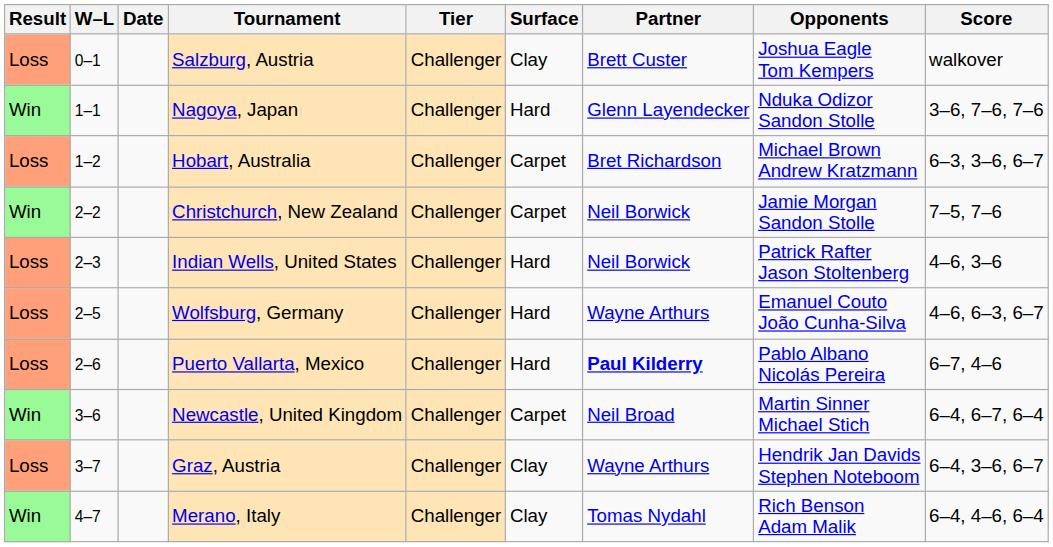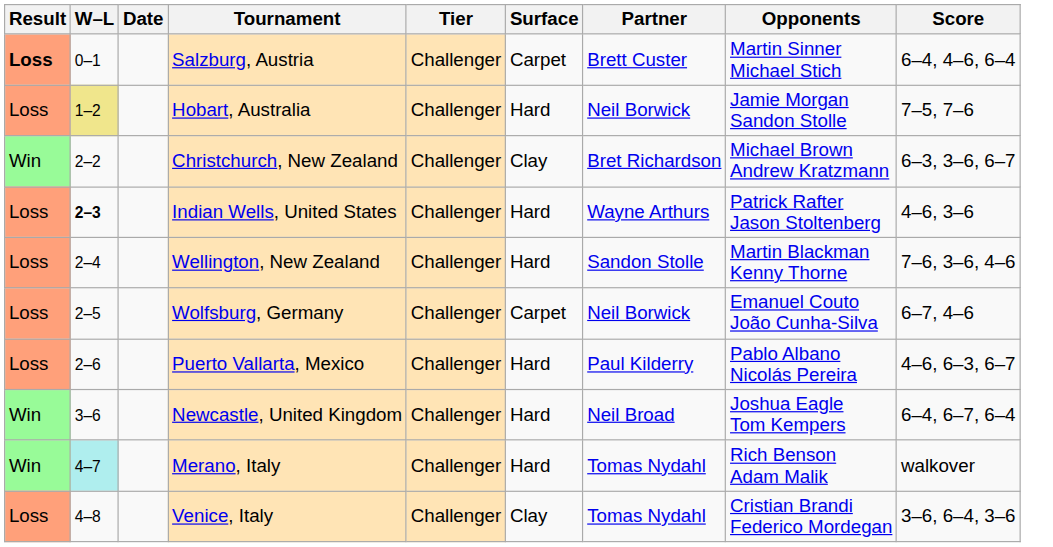Salzburg, Austria | Result: normal -> bold
Salzburg, Austria | Surface: Clay -> Carpet
Salzburg, Austria | Opponents: Joshua Eagle Tom Kempers -> Martin Sinner Michael Stich
Salzburg, Austria | Score: walkover -> 6–4, 4–6, 6–4
- row: Win | 1–1 | Nagoya, Japan | Challenger | Hard | Glenn Layendecker | Nduka Odizor Sandon Stolle | 3–6, 7–6, 7–6
Hobart, Australia | W–L: no background -> khaki background
Hobart, Australia | Surface: Carpet -> Hard
Hobart, Australia | Partner: Bret Richardson -> Neil Borwick
Hobart, Australia | Opponents: Michael Brown Andrew Kratzmann -> Jamie Morgan Sandon Stolle
Hobart, Australia | Score: 6–3, 3–6, 6–7 -> 7–5, 7–6
Christchurch, New Zealand | Surface: Carpet -> Clay
Christchurch, New Zealand | Partner: Neil Borwick -> Bret Richardson
Christchurch, New Zealand | Opponents: Jamie Morgan Sandon Stolle -> Michael Brown Andrew Kratzmann
Christchurch, New Zealand | Score: 7–5, 7–6 -> 6–3, 3–6, 6–7
Indian Wells, United States | W–L: normal -> bold
Indian Wells, United States | Partner: Neil Borwick -> Wayne Arthurs
+ row: Loss | 2–4 | Wellington, New Zealand | Challenger | Hard | Sandon Stolle | Martin Blackman Kenny Thorne | 7–6, 3–6, 4–6
Wolfsburg, Germany | Surface: Hard -> Carpet
Wolfsburg, Germany | Partner: Wayne Arthurs -> Neil Borwick
Wolfsburg, Germany | Score: 4–6, 6–3, 6–7 -> 6–7, 4–6
Puerto Vallarta, Mexico | Partner: bold -> normal
Puerto Vallarta, Mexico | Score: 6–7, 4–6 -> 4–6, 6–3, 6–7
Newcastle, United Kingdom | Surface: Carpet -> Hard
Newcastle, United Kingdom | Opponents: Martin Sinner Michael Stich -> Joshua Eagle Tom Kempers
- row: Loss | 3–7 | Graz, Austria | Challenger | Clay | Wayne Arthurs | Hendrik Jan Davids Stephen Noteboom | 6–4, 3–6, 6–7
Merano, Italy | W–L: no background -> paleturquoise background
Merano, Italy | Surface: Clay -> Hard
Merano, Italy | Score: 6–4, 4–6, 6–4 -> walkover
+ row: Loss | 4–8 | Venice, Italy | Challenger | Clay | Tomas Nydahl | Cristian Brandi Federico Mordegan | 3–6, 6–4, 3–6
